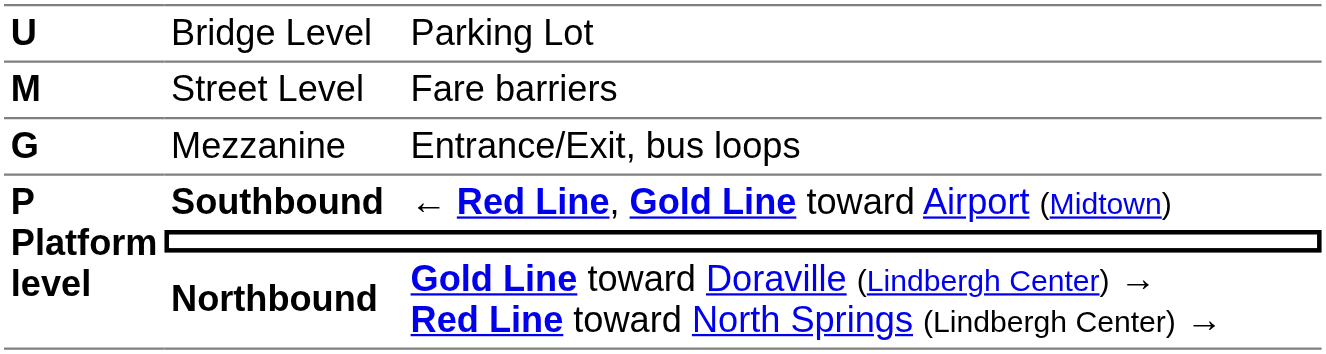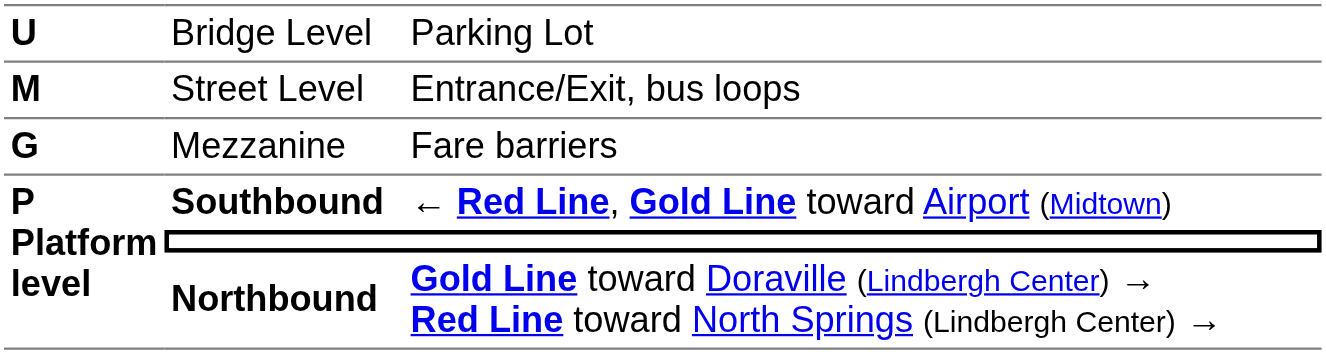Street Level | column 3: Fare barriers -> Entrance/Exit, bus loops
Mezzanine | column 3: Entrance/Exit, bus loops -> Fare barriers
